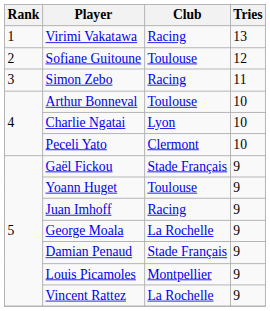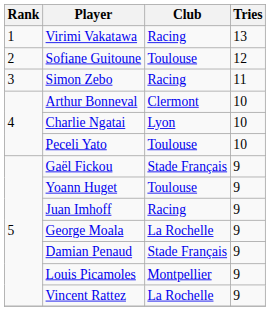Arthur Bonneval | Club: Toulouse -> Clermont
Peceli Yato | Club: Clermont -> Toulouse
